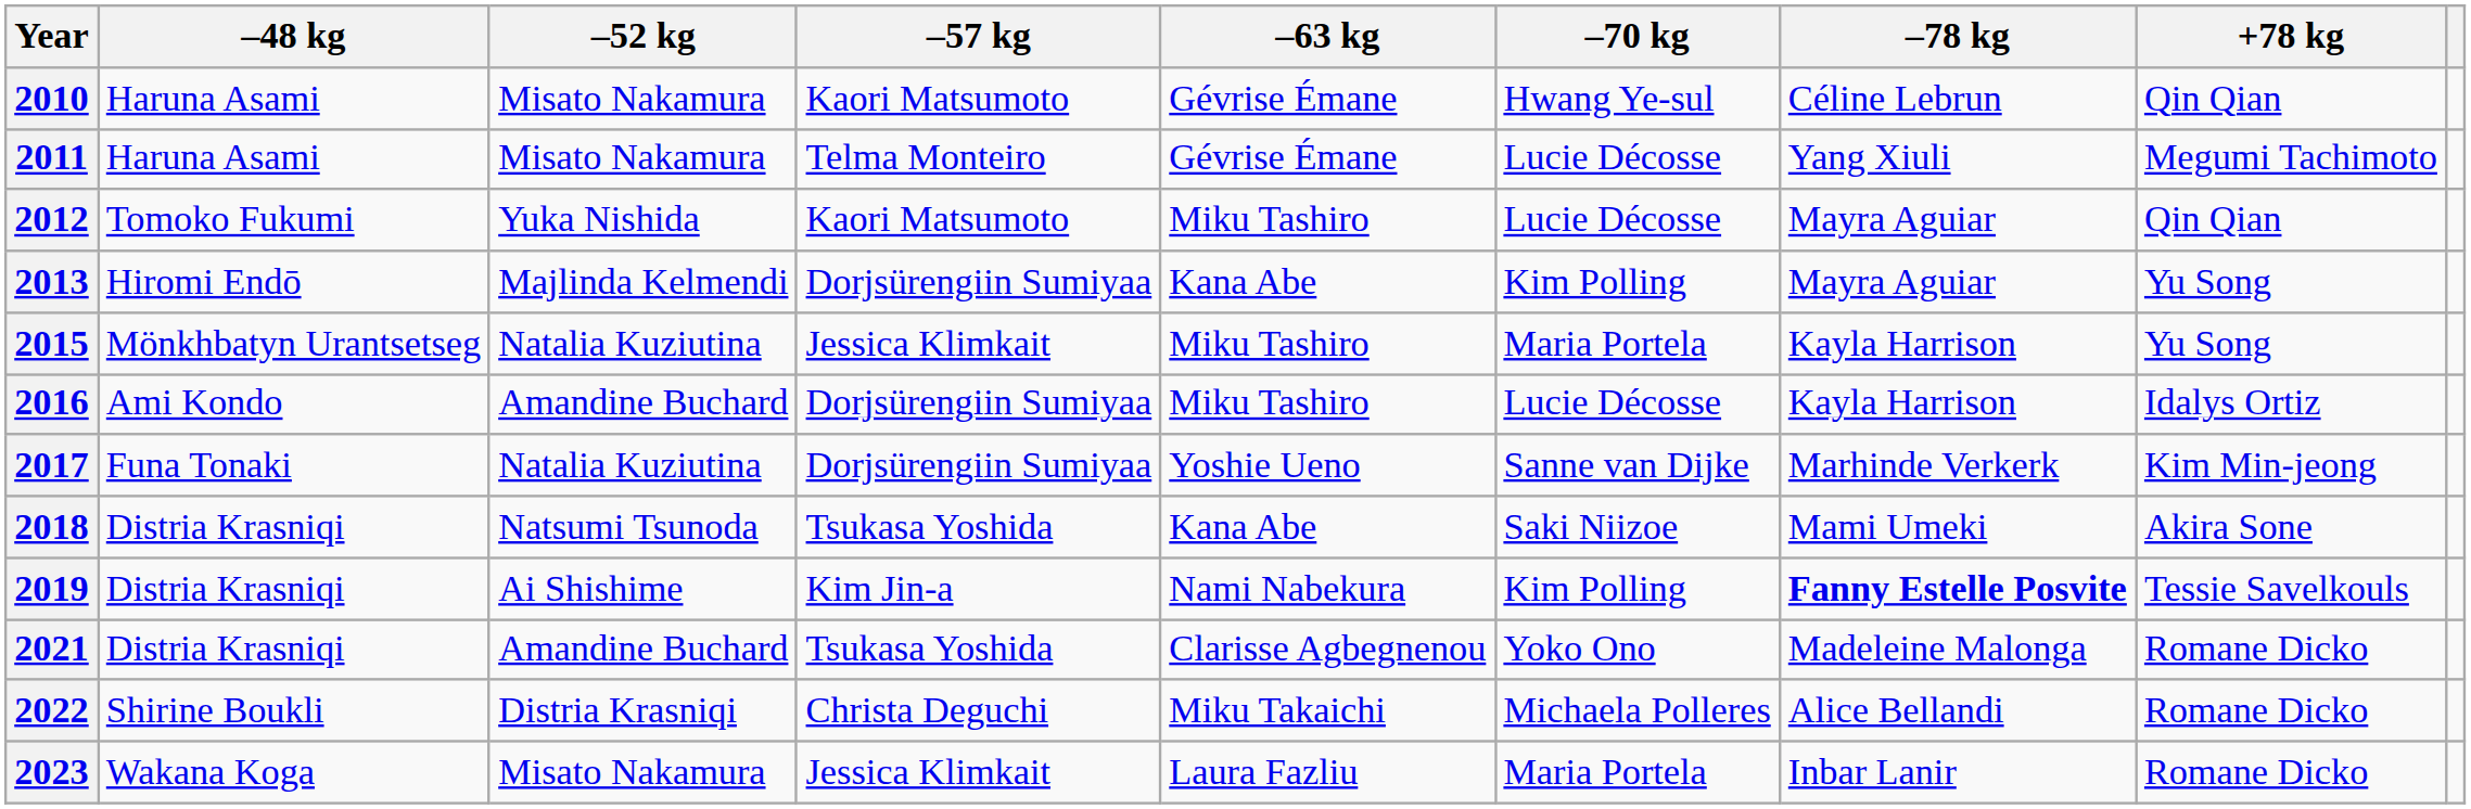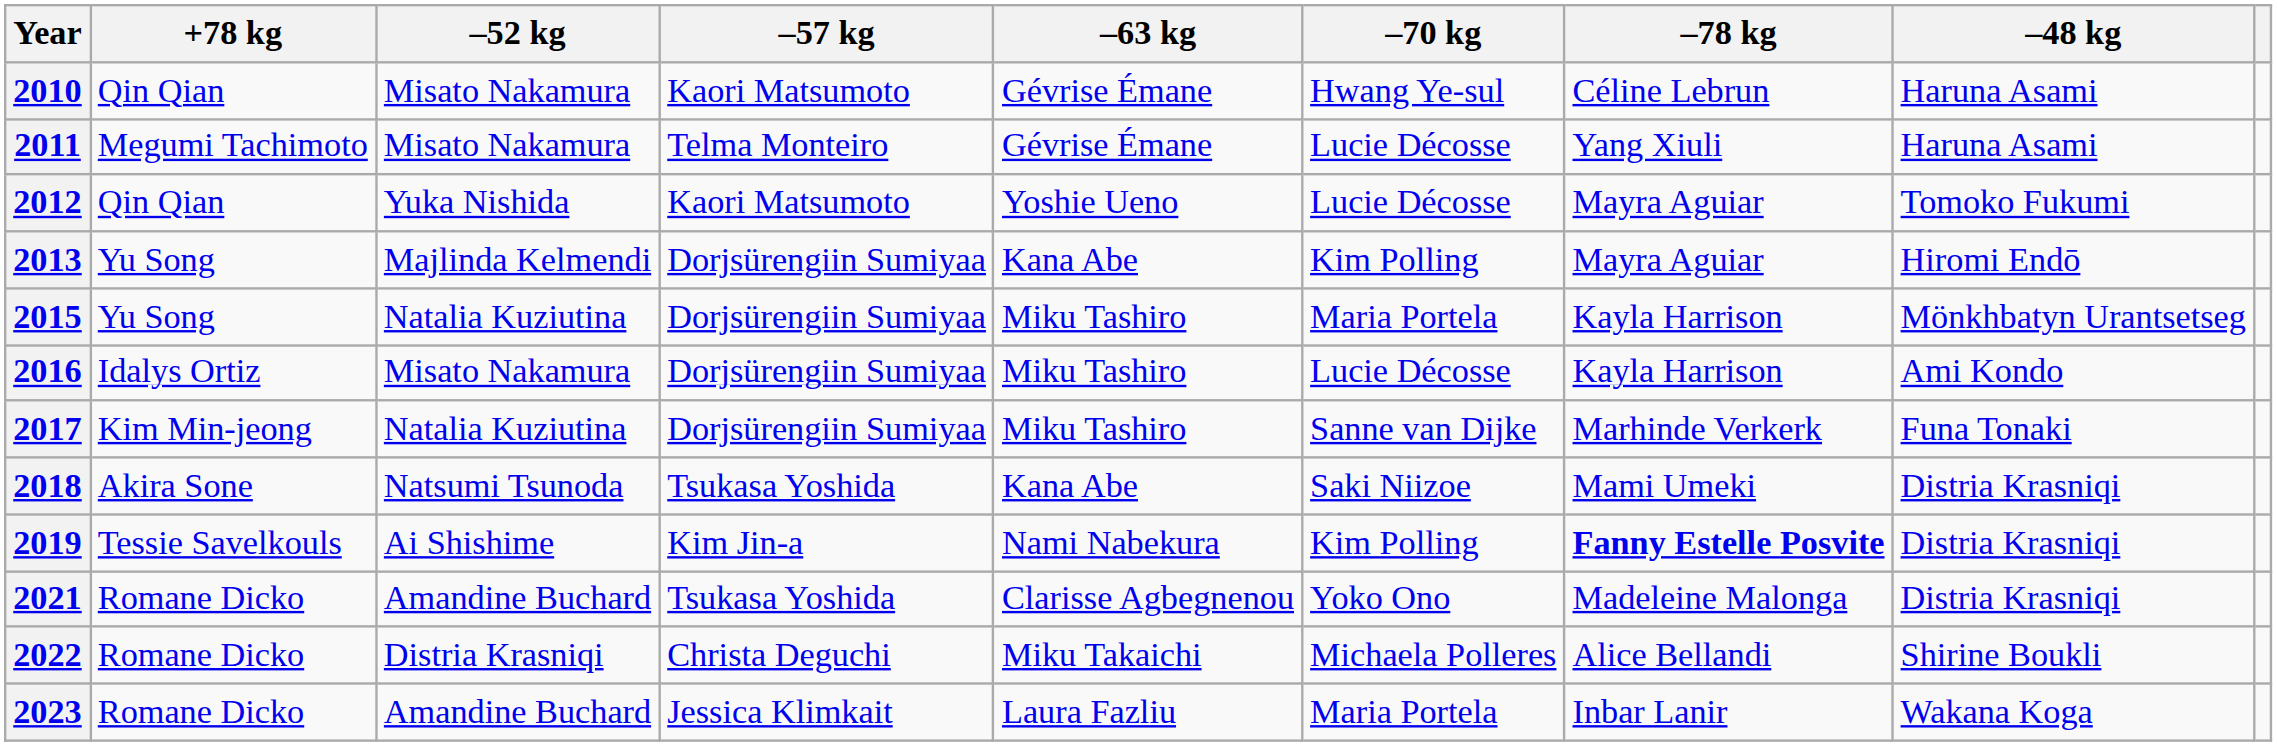columns swapped: –48 kg <-> +78 kg
2012 | –63 kg: Miku Tashiro -> Yoshie Ueno
2015 | –57 kg: Jessica Klimkait -> Dorjsürengiin Sumiyaa
2016 | –52 kg: Amandine Buchard -> Misato Nakamura
2017 | –63 kg: Yoshie Ueno -> Miku Tashiro
2023 | –52 kg: Misato Nakamura -> Amandine Buchard
